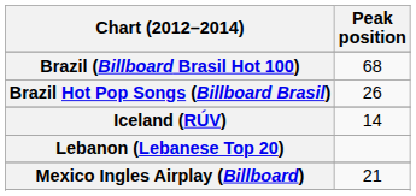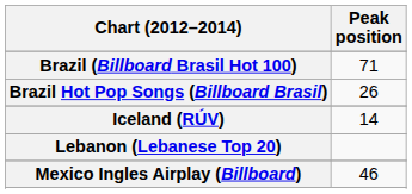Brazil (Billboard Brasil Hot 100) | Peak position: 68 -> 71
Mexico Ingles Airplay (Billboard) | Peak position: 21 -> 46
